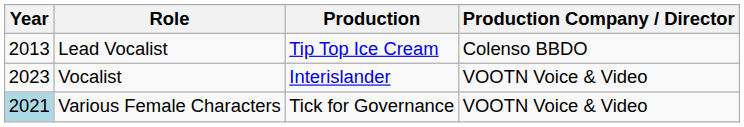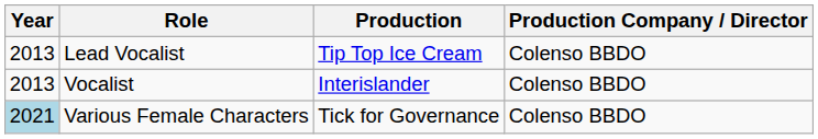Vocalist | Year: 2023 -> 2013
Vocalist | Production Company / Director: VOOTN Voice & Video -> Colenso BBDO
Various Female Characters | Production Company / Director: VOOTN Voice & Video -> Colenso BBDO
